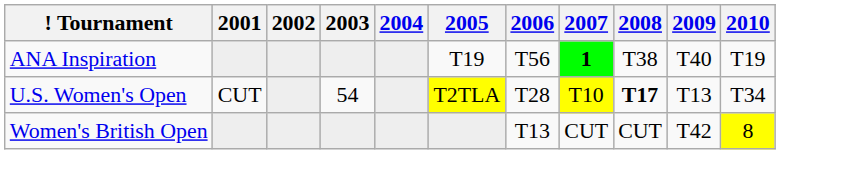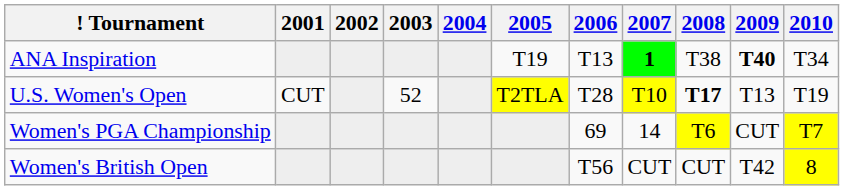ANA Inspiration | 2006: T56 -> T13
ANA Inspiration | 2009: normal -> bold
ANA Inspiration | 2010: T19 -> T34
U.S. Women's Open | 2003: 54 -> 52
U.S. Women's Open | 2010: T34 -> T19
+ row: Women's PGA Championship | 69 | 14 | T6 | CUT | T7
Women's British Open | 2006: T13 -> T56
